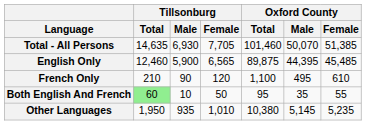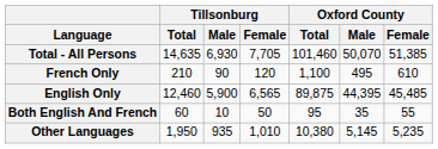rows swapped: English Only <-> French Only
Both English And French | Tillsonburg / Total: lightgreen background -> no background
